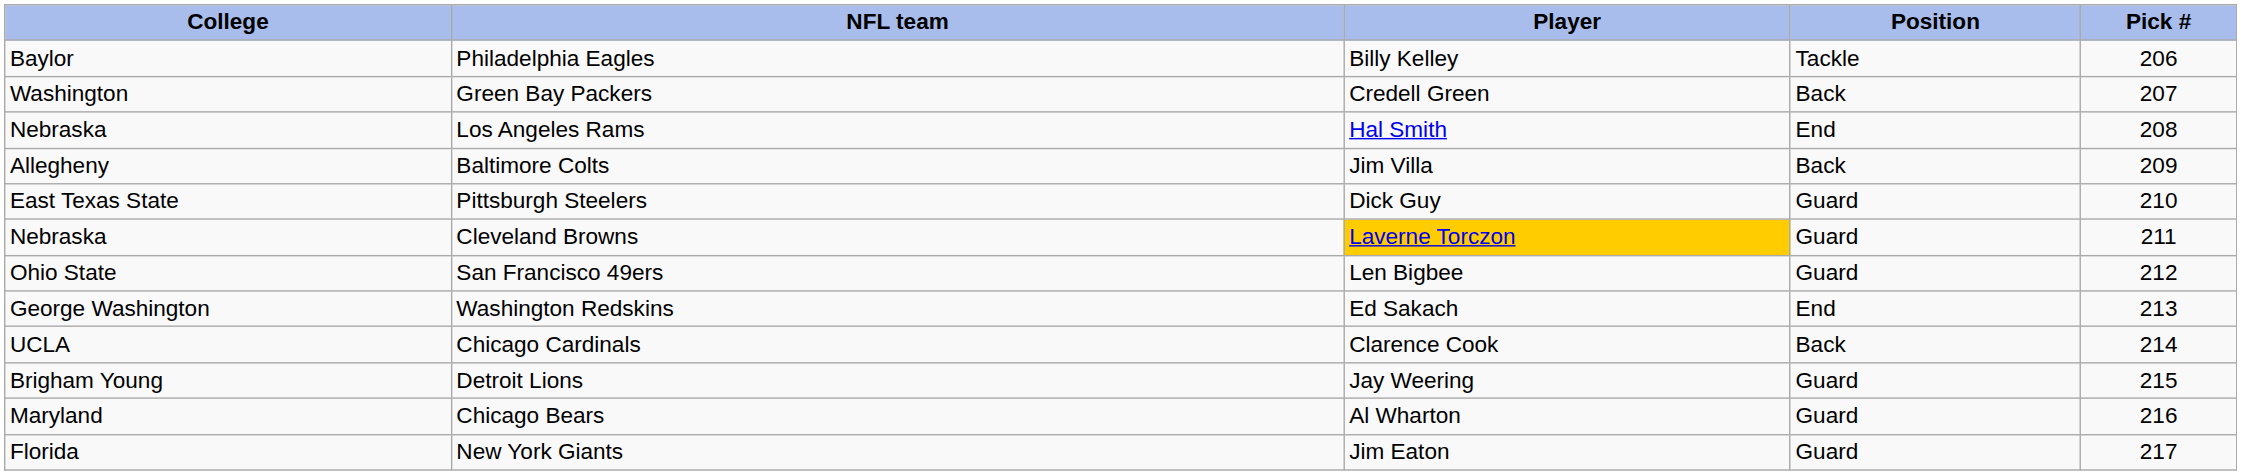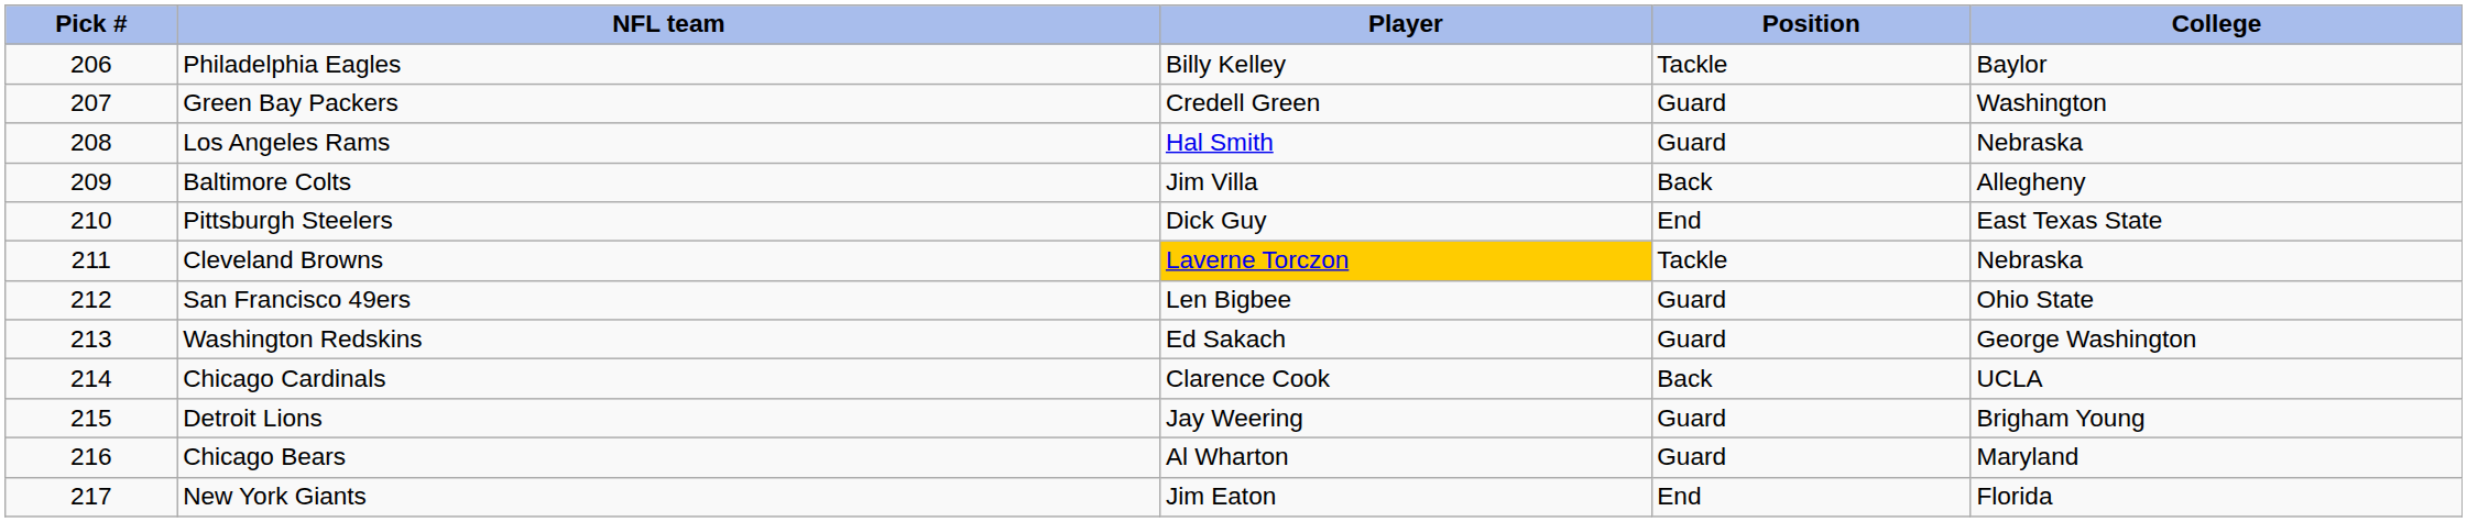columns swapped: Pick # <-> College
Green Bay Packers | Position: Back -> Guard
Los Angeles Rams | Position: End -> Guard
Pittsburgh Steelers | Position: Guard -> End
Cleveland Browns | Position: Guard -> Tackle
Washington Redskins | Position: End -> Guard
New York Giants | Position: Guard -> End
